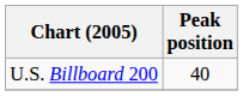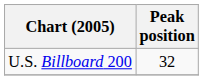U.S. Billboard 200 | Peak position: 40 -> 32
